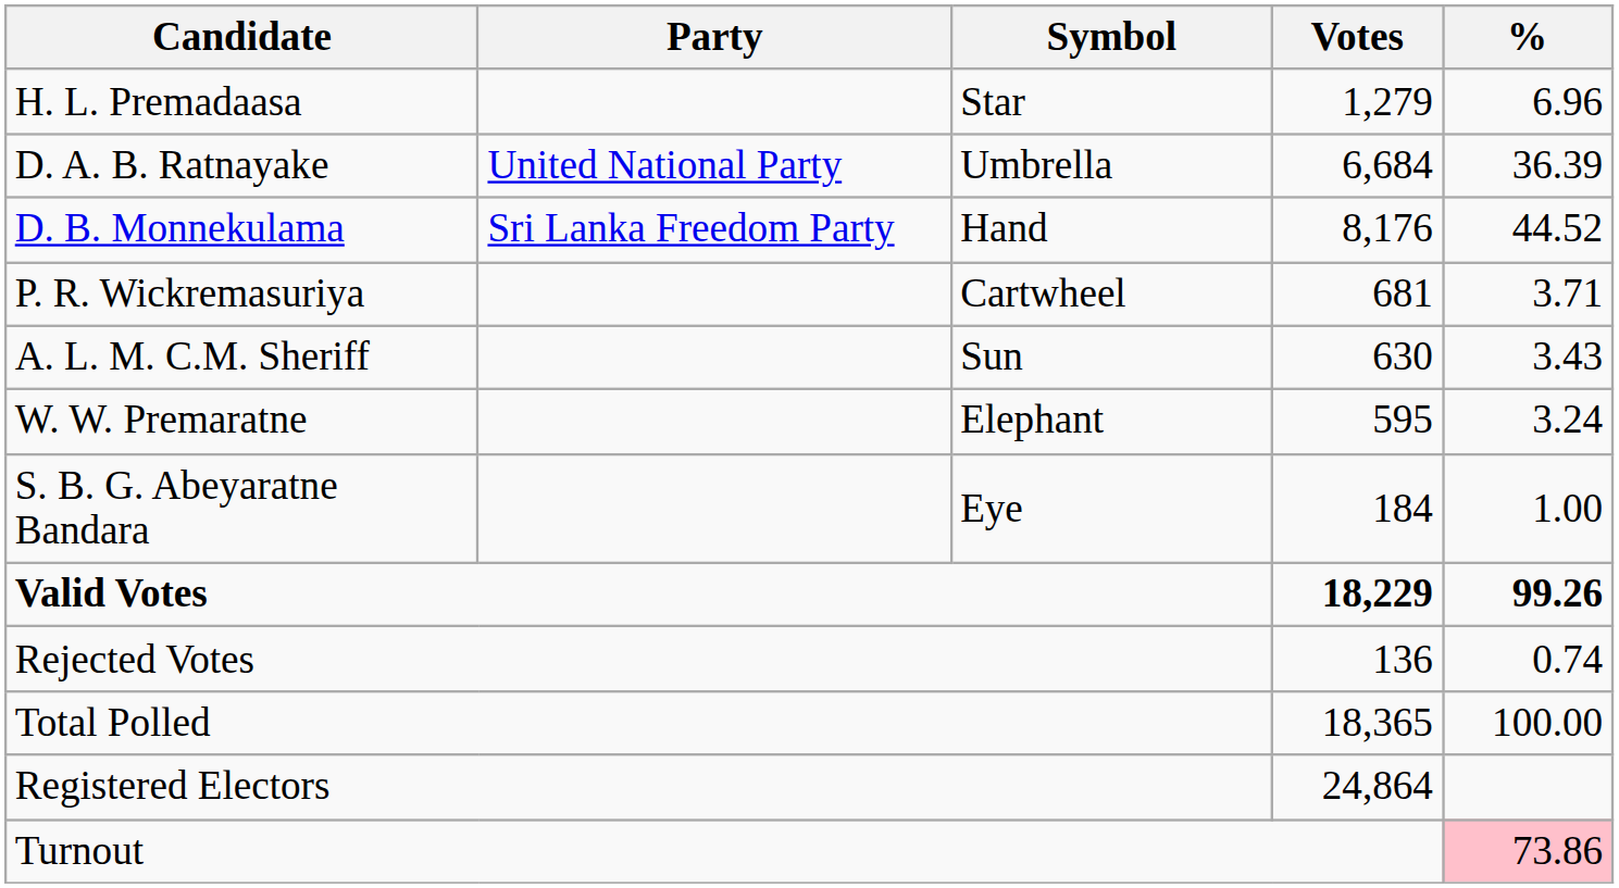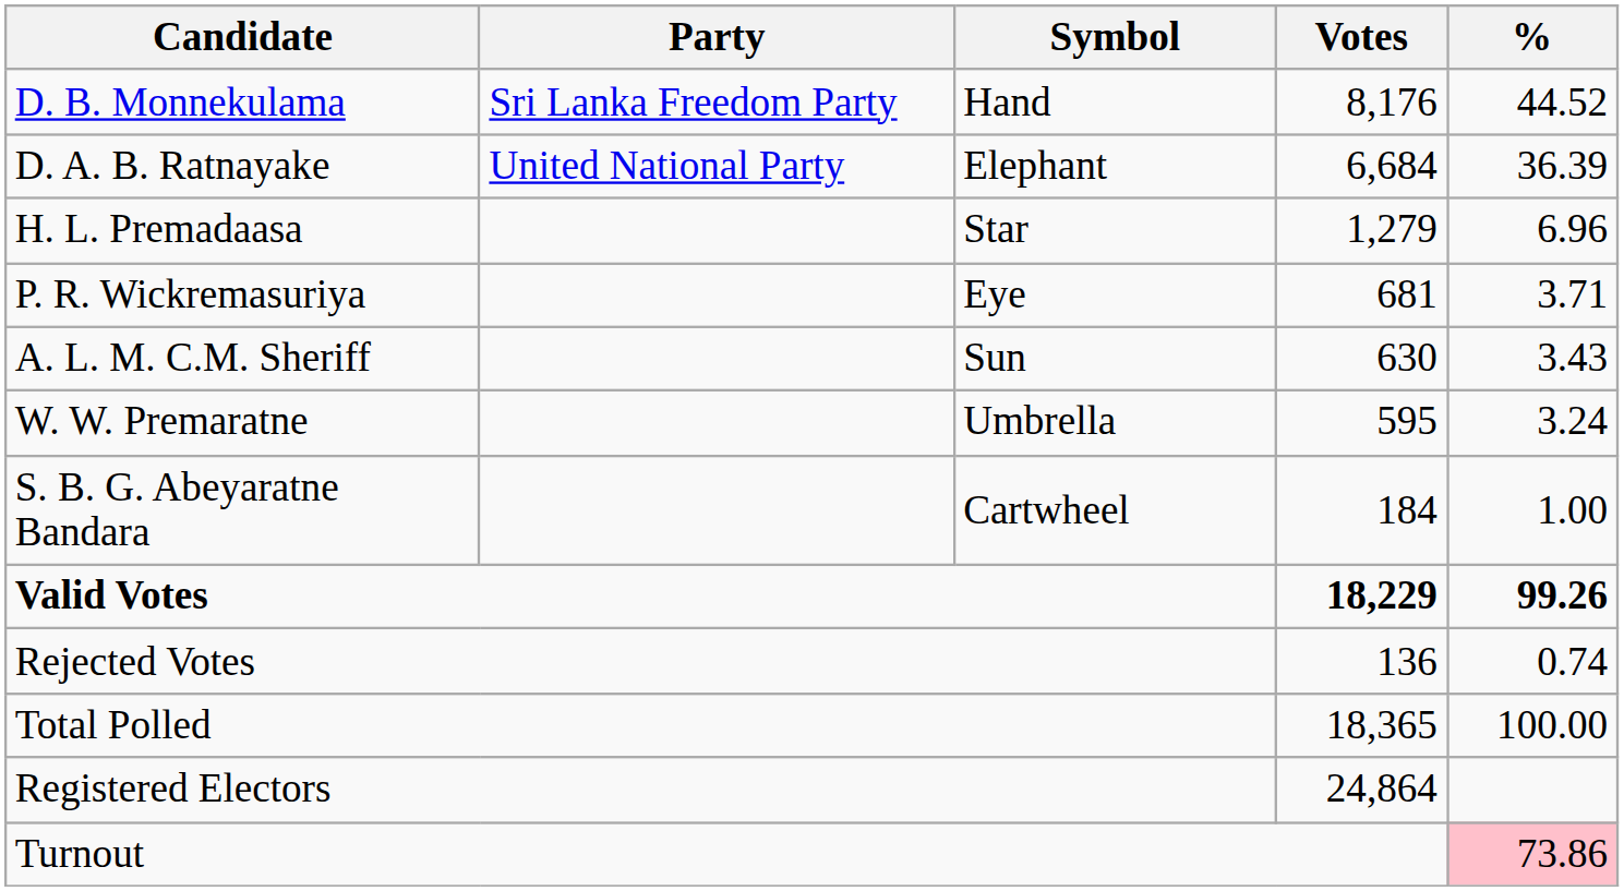rows swapped: D. B. Monnekulama <-> H. L. Premadaasa
D. A. B. Ratnayake | Symbol: Umbrella -> Elephant
P. R. Wickremasuriya | Symbol: Cartwheel -> Eye
W. W. Premaratne | Symbol: Elephant -> Umbrella
S. B. G. Abeyaratne Bandara | Symbol: Eye -> Cartwheel
